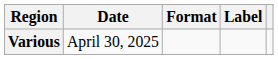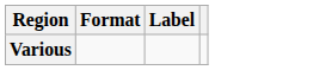- column: Date | April 30, 2025
